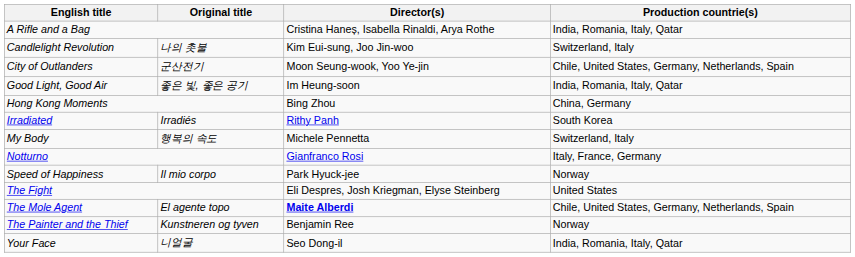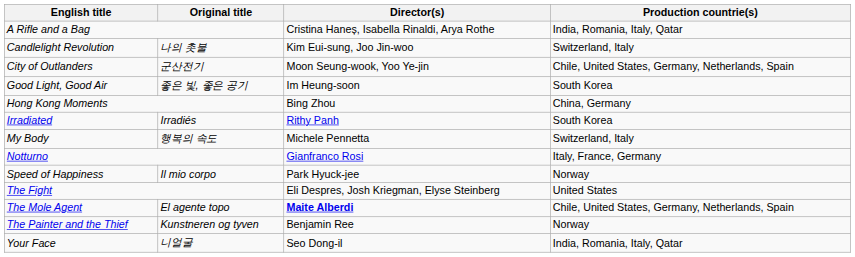Good Light, Good Air | Production countrie(s): India, Romania, Italy, Qatar -> South Korea
